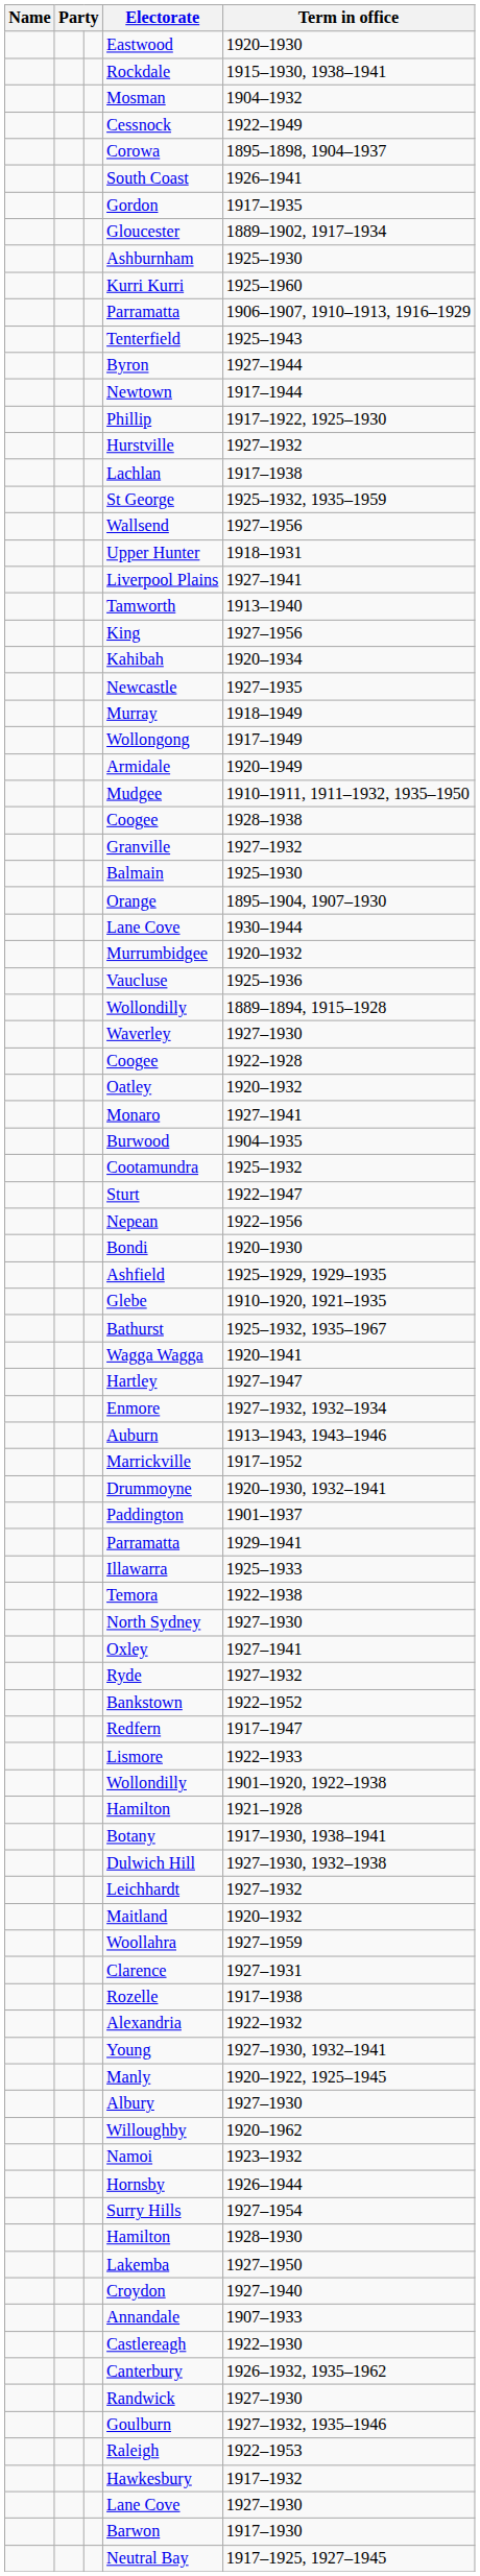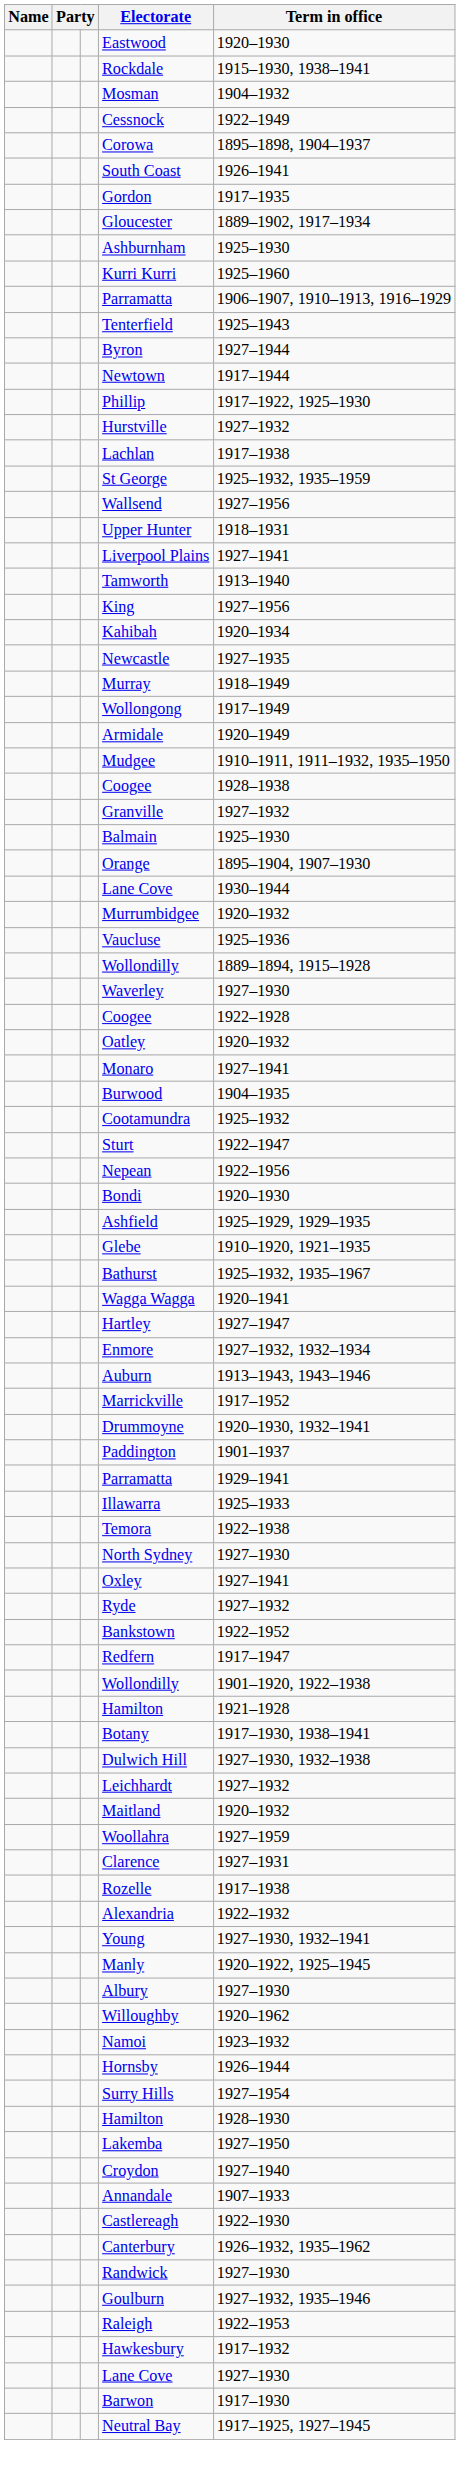- row: Lismore | 1922–1933
